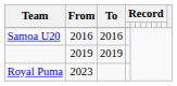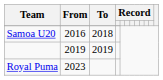Samoa U20 | To: 2016 -> 2018
